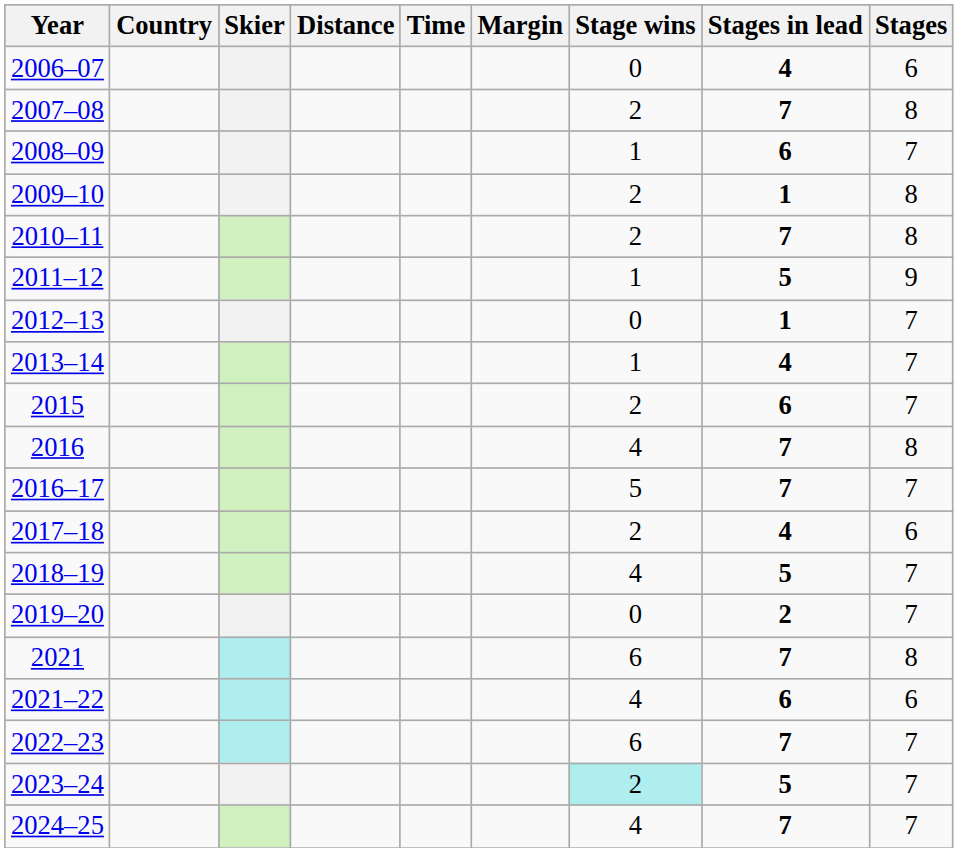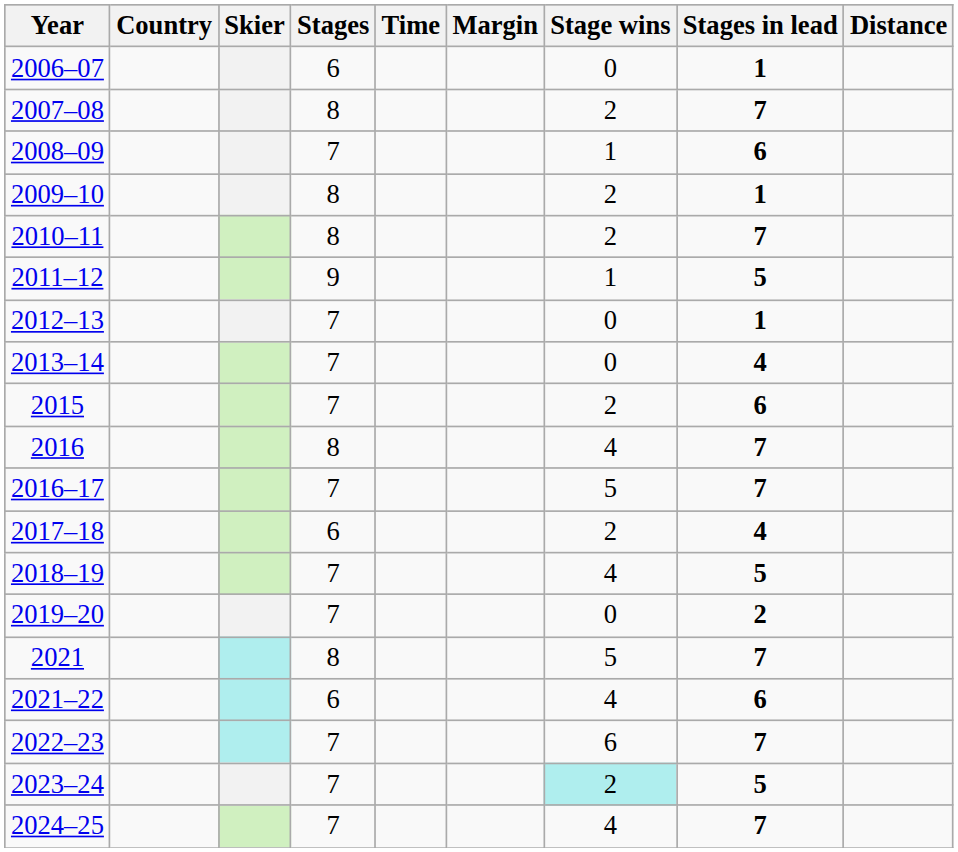columns swapped: Distance <-> Stages
2006–07 | Stages in lead: 4 -> 1
2013–14 | Stage wins: 1 -> 0
2021 | Stage wins: 6 -> 5
